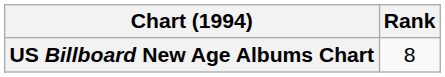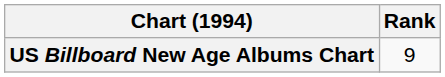US Billboard New Age Albums Chart | Rank: 8 -> 9
